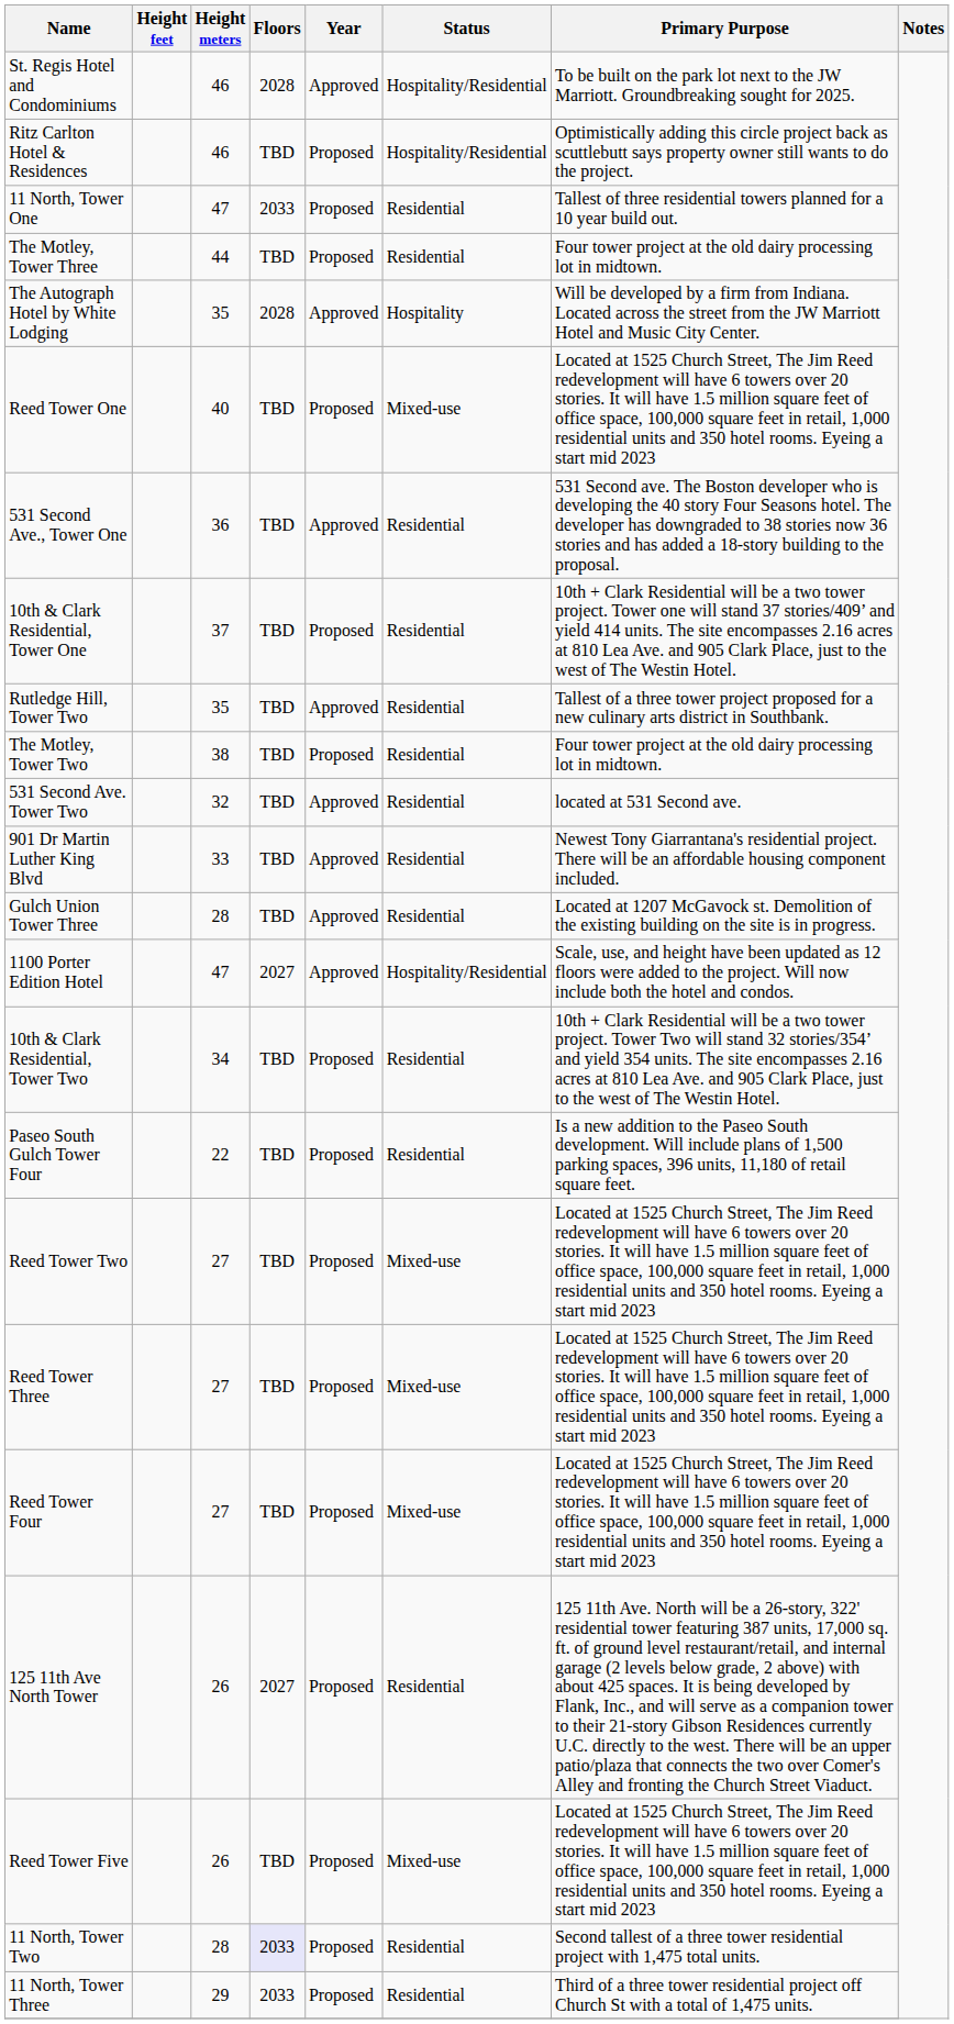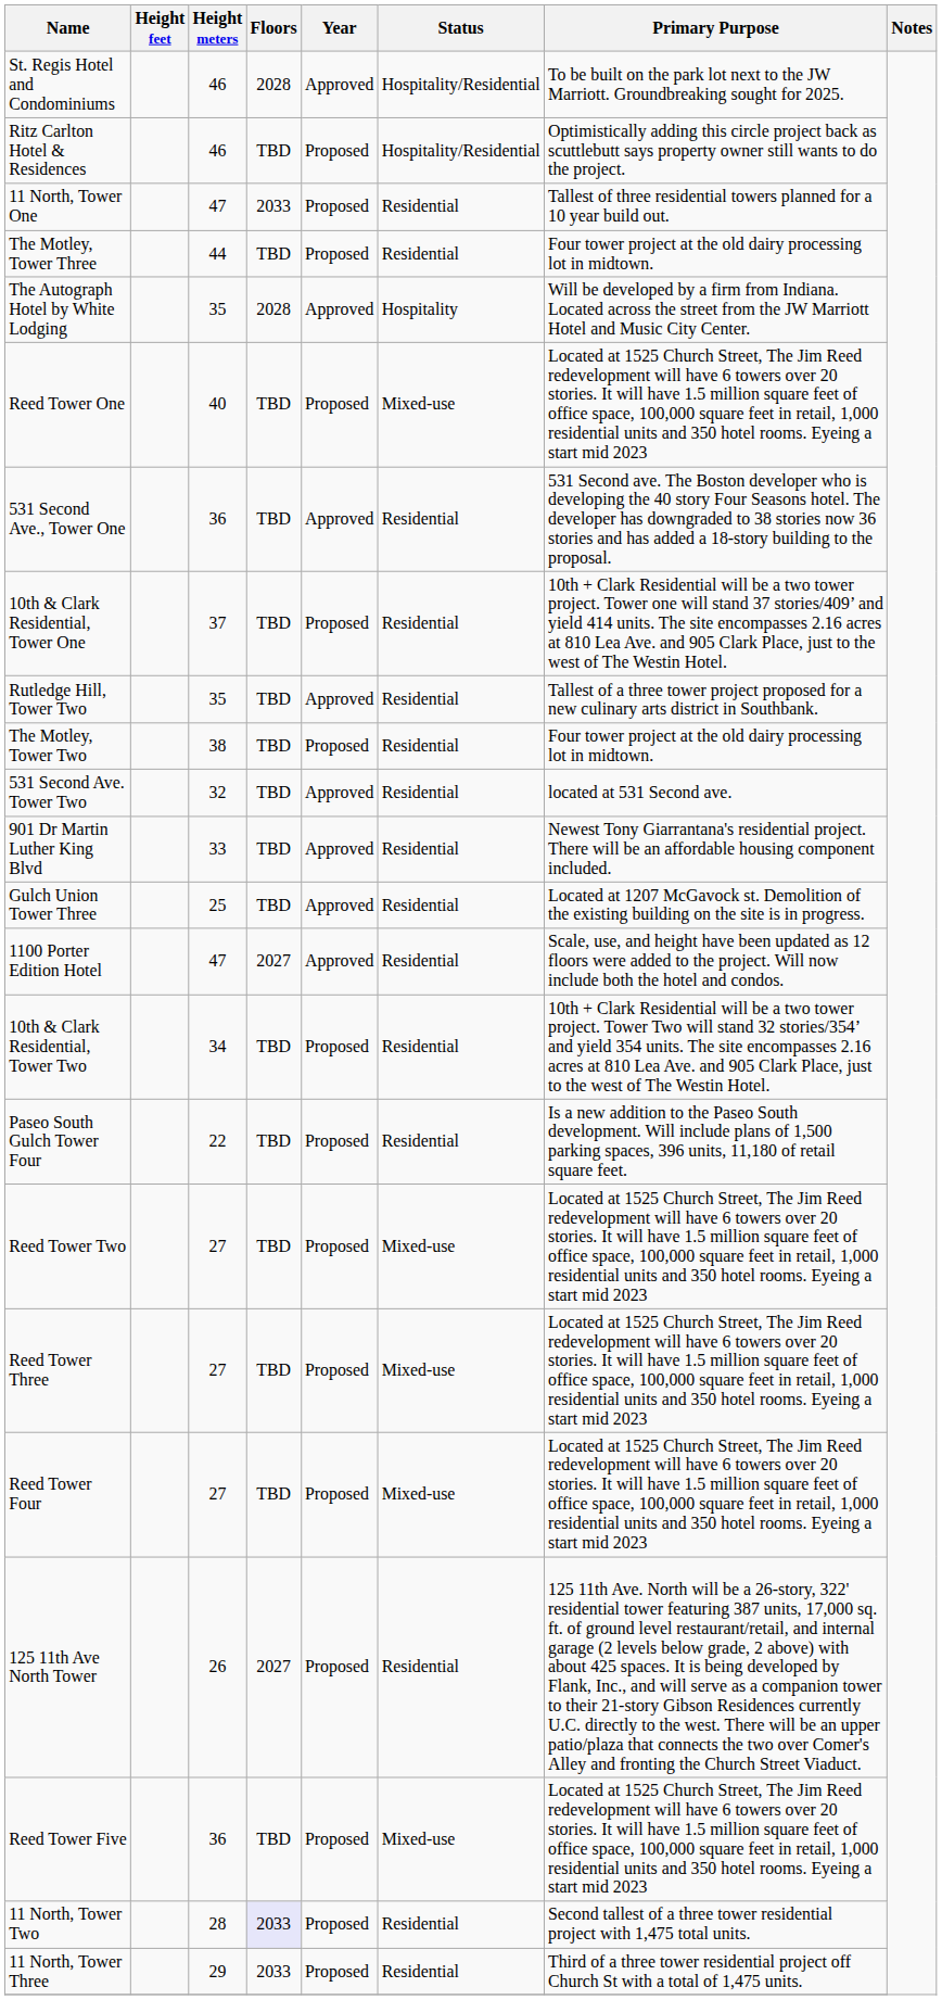Gulch Union Tower Three | Height meters: 28 -> 25
1100 Porter Edition Hotel | Status: Hospitality/Residential -> Residential
Reed Tower Five | Height meters: 26 -> 36
